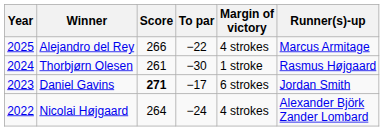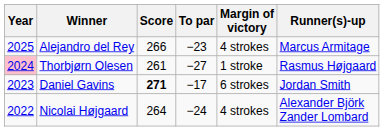Alejandro del Rey | To par: −22 -> −23
Thorbjørn Olesen | Year: no background -> pink background
Thorbjørn Olesen | To par: −30 -> −27
